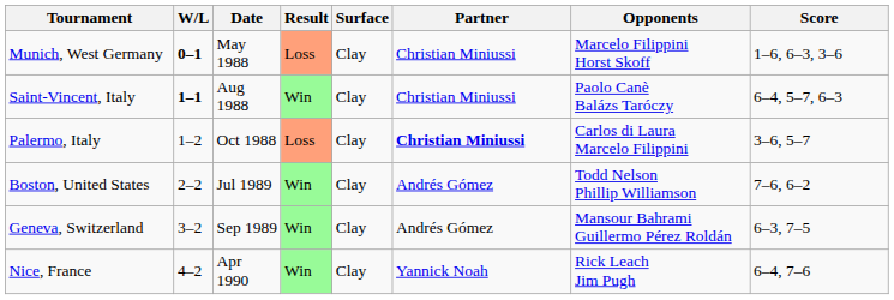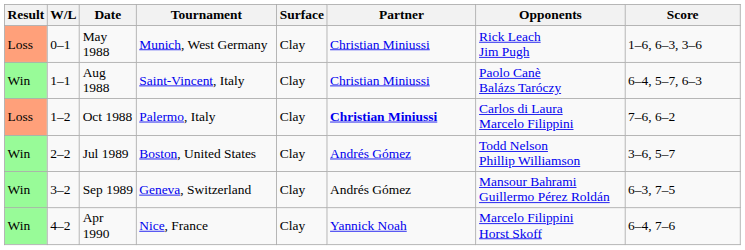columns swapped: Result <-> Tournament
May 1988 | W/L: bold -> normal
May 1988 | Opponents: Marcelo Filippini Horst Skoff -> Rick Leach Jim Pugh
Aug 1988 | W/L: bold -> normal
Oct 1988 | Score: 3–6, 5–7 -> 7–6, 6–2
Jul 1989 | Score: 7–6, 6–2 -> 3–6, 5–7
Apr 1990 | Opponents: Rick Leach Jim Pugh -> Marcelo Filippini Horst Skoff
